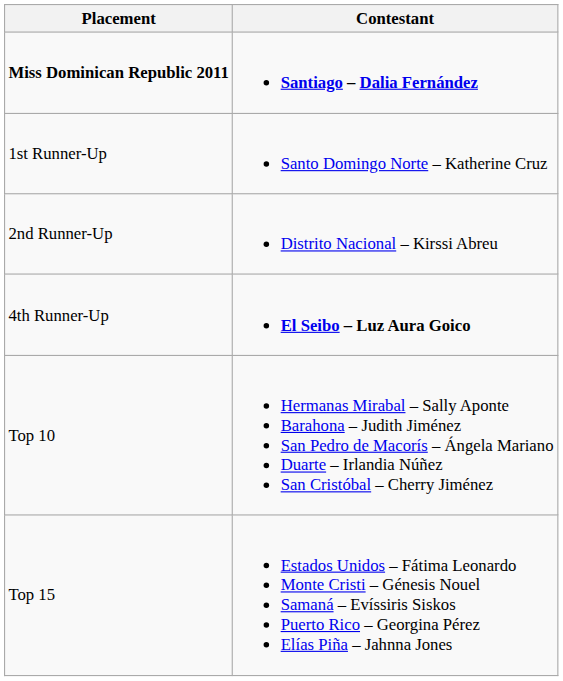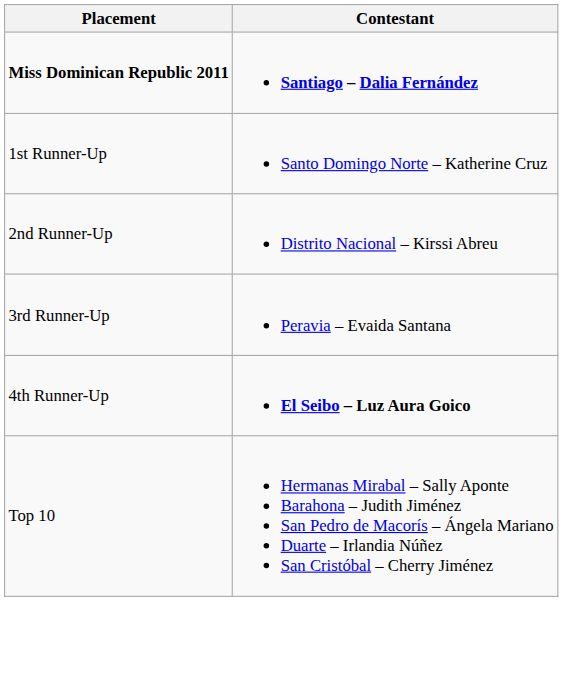+ row: 3rd Runner-Up | Peravia – Evaida Santana
- row: Top 15 | Estados Unidos – Fátima Leonardo Monte Cristi – Génesis Nouel Samaná – Evíssiris Siskos Puerto Rico – Georgina Pérez Elías Piña – Jahnna Jones
